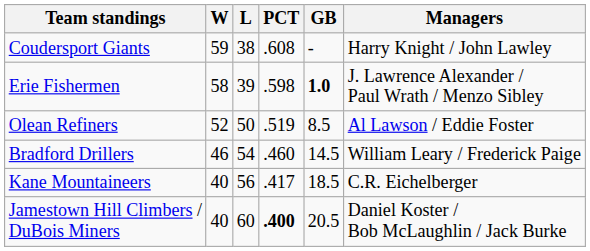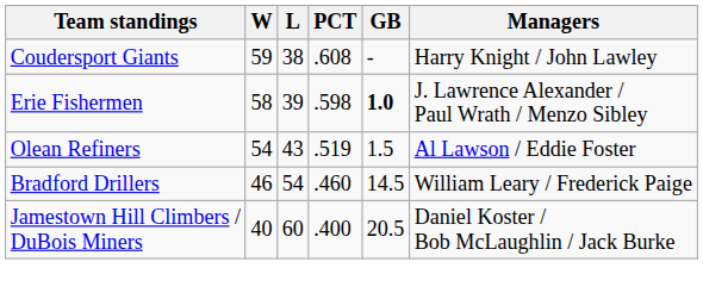Olean Refiners | W: 52 -> 54
Olean Refiners | L: 50 -> 43
Olean Refiners | GB: 8.5 -> 1.5
- row: Kane Mountaineers | 40 | 56 | .417 | 18.5 | C.R. Eichelberger
Jamestown Hill Climbers / DuBois Miners | PCT: bold -> normal
